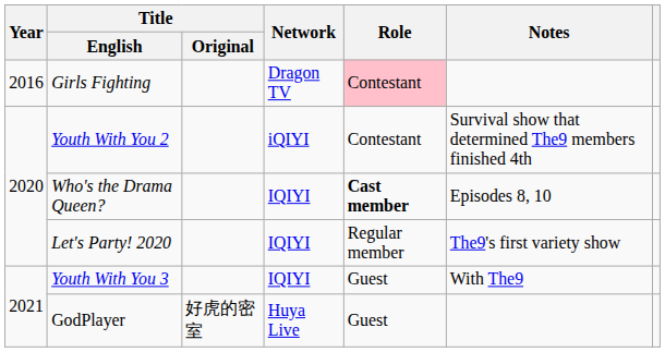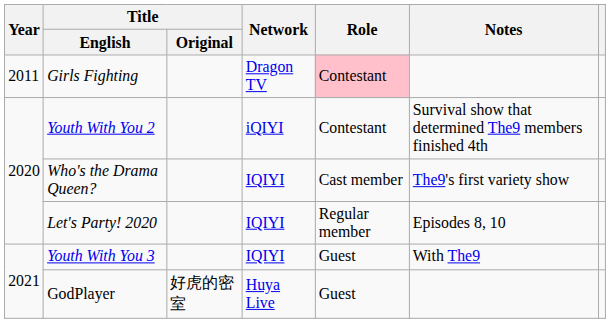Girls Fighting | Year: 2016 -> 2011
Who's the Drama Queen? | Role: bold -> normal
Who's the Drama Queen? | Notes: Episodes 8, 10 -> The9's first variety show
Let's Party! 2020 | Notes: The9's first variety show -> Episodes 8, 10
